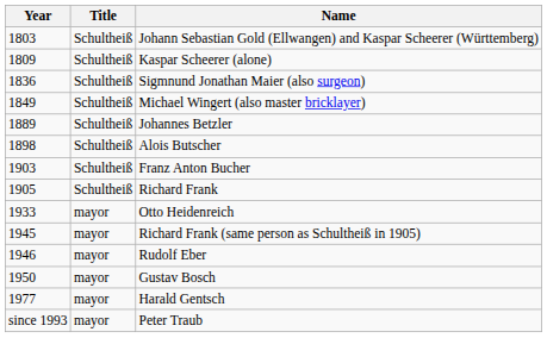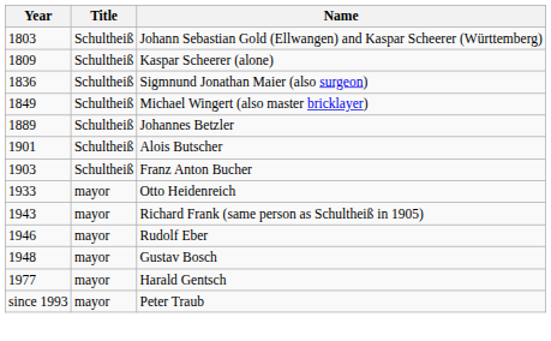Alois Butscher | Year: 1898 -> 1901
- row: 1905 | Schultheiß | Richard Frank
Richard Frank (same person as Schultheiß in 1905) | Year: 1945 -> 1943
Gustav Bosch | Year: 1950 -> 1948
